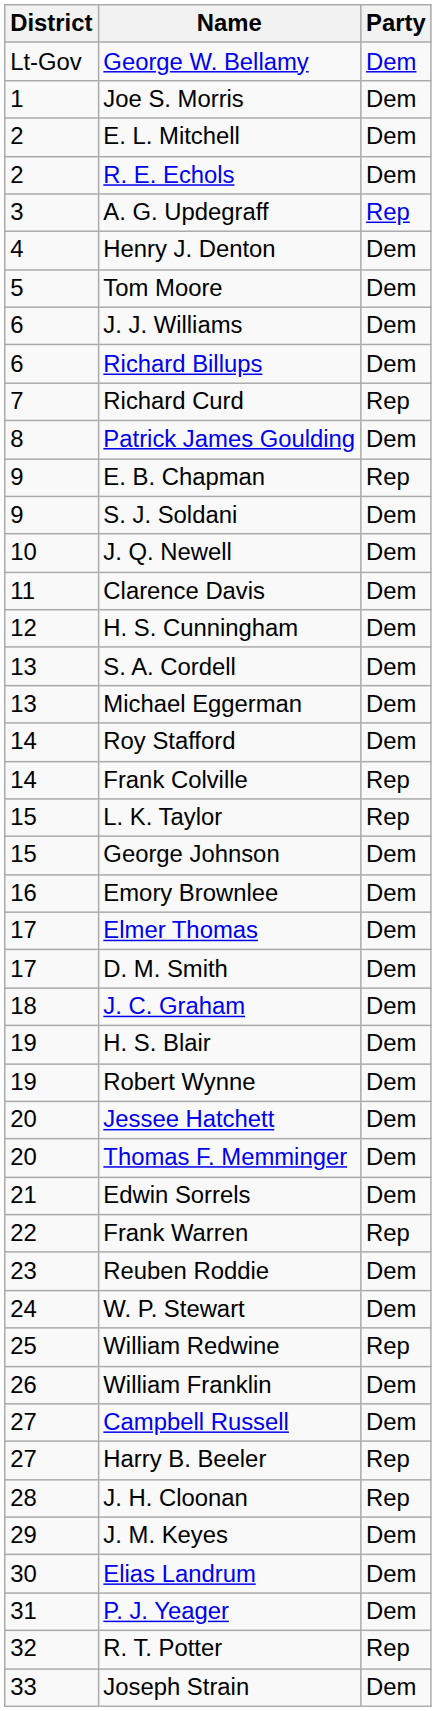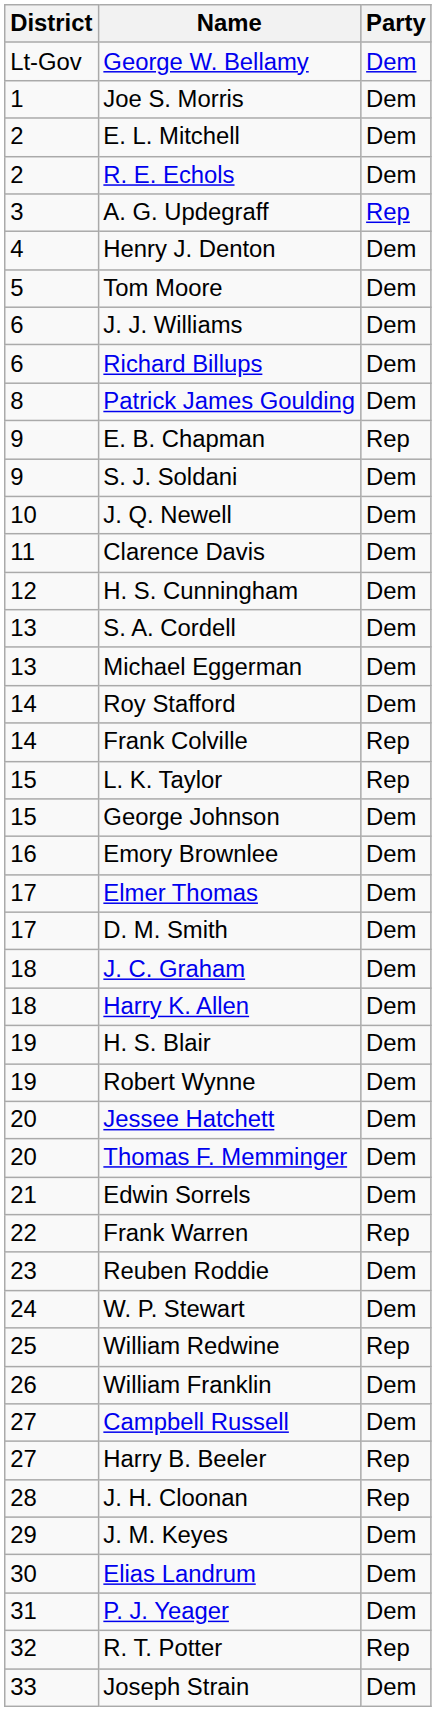- row: 7 | Richard Curd | Rep
+ row: 18 | Harry K. Allen | Dem
